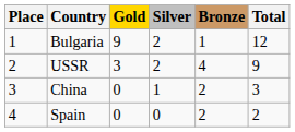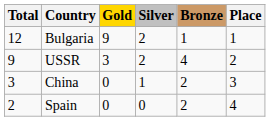columns swapped: Place <-> Total
